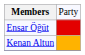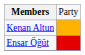rows swapped: Kenan Altun <-> Ensar Öğüt
